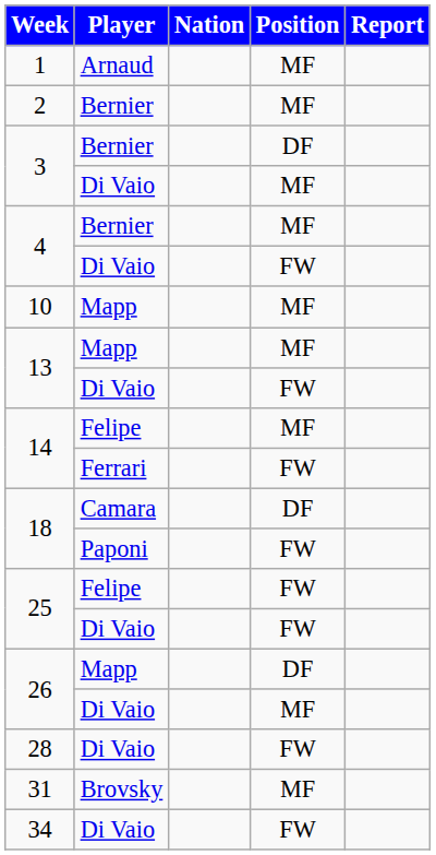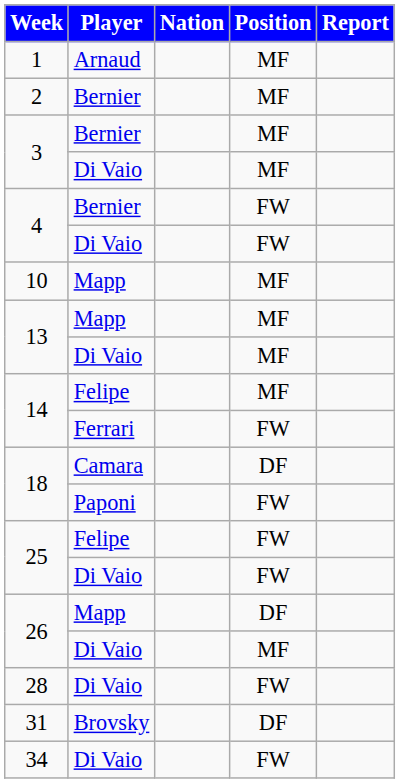3 / Bernier | Position: DF -> MF
4 / Bernier | Position: MF -> FW
13 / Di Vaio | Position: FW -> MF
31 | Position: MF -> DF
